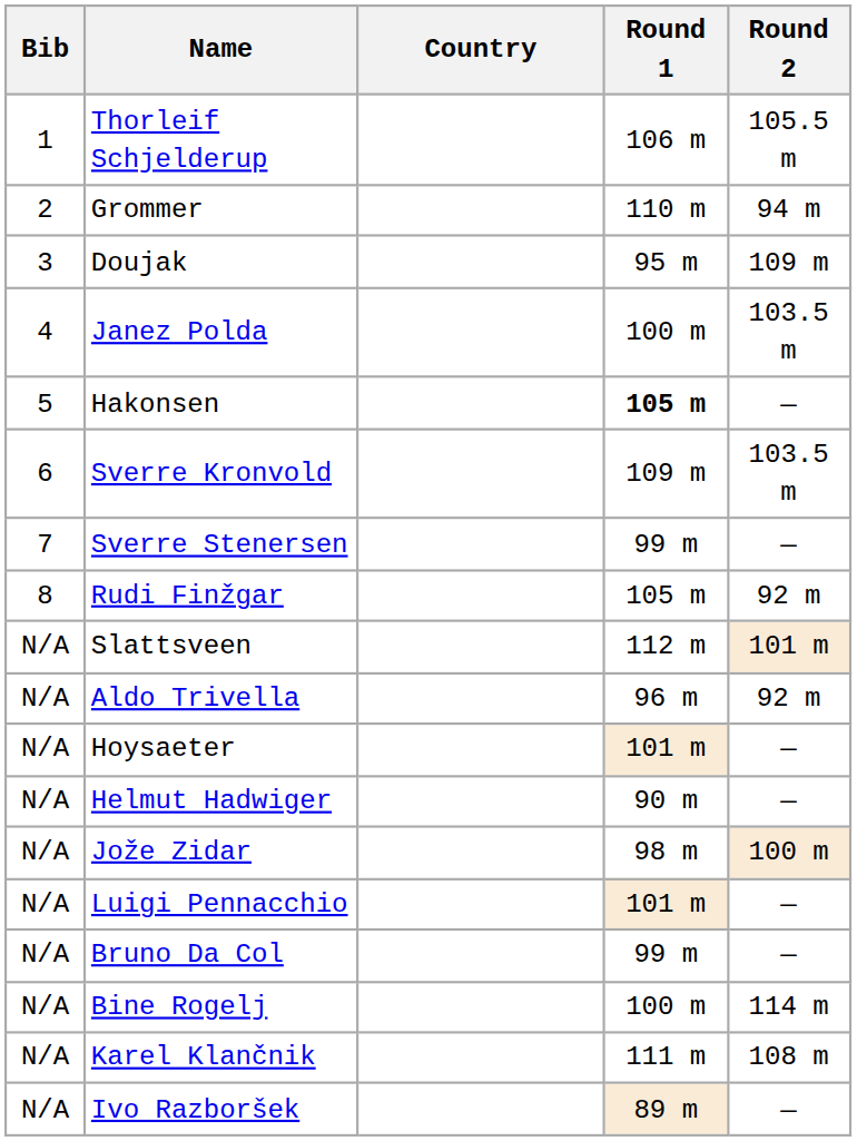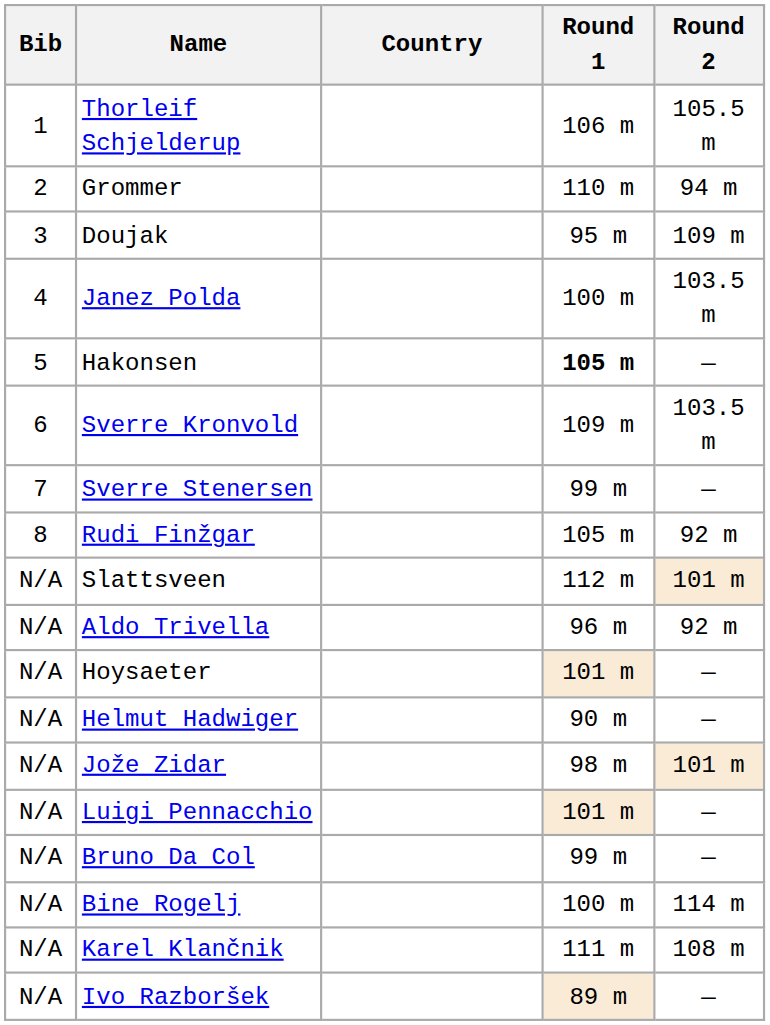Jože Zidar | Round 2: 100 m -> 101 m
